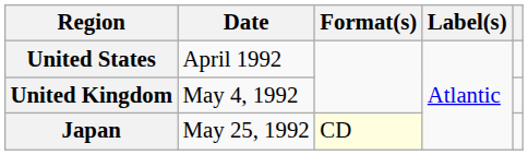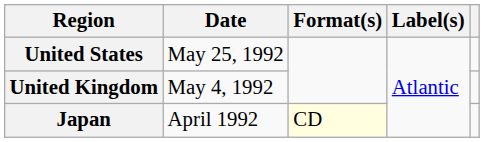United States | Date: April 1992 -> May 25, 1992
Japan | Date: May 25, 1992 -> April 1992
